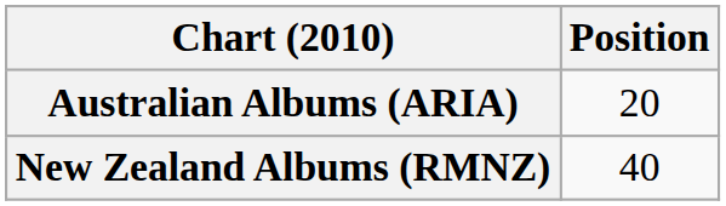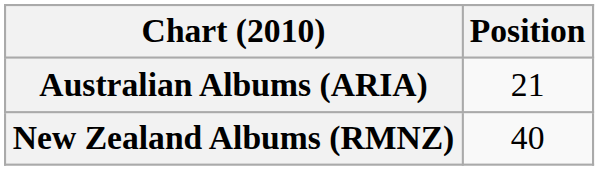Australian Albums (ARIA) | Position: 20 -> 21
